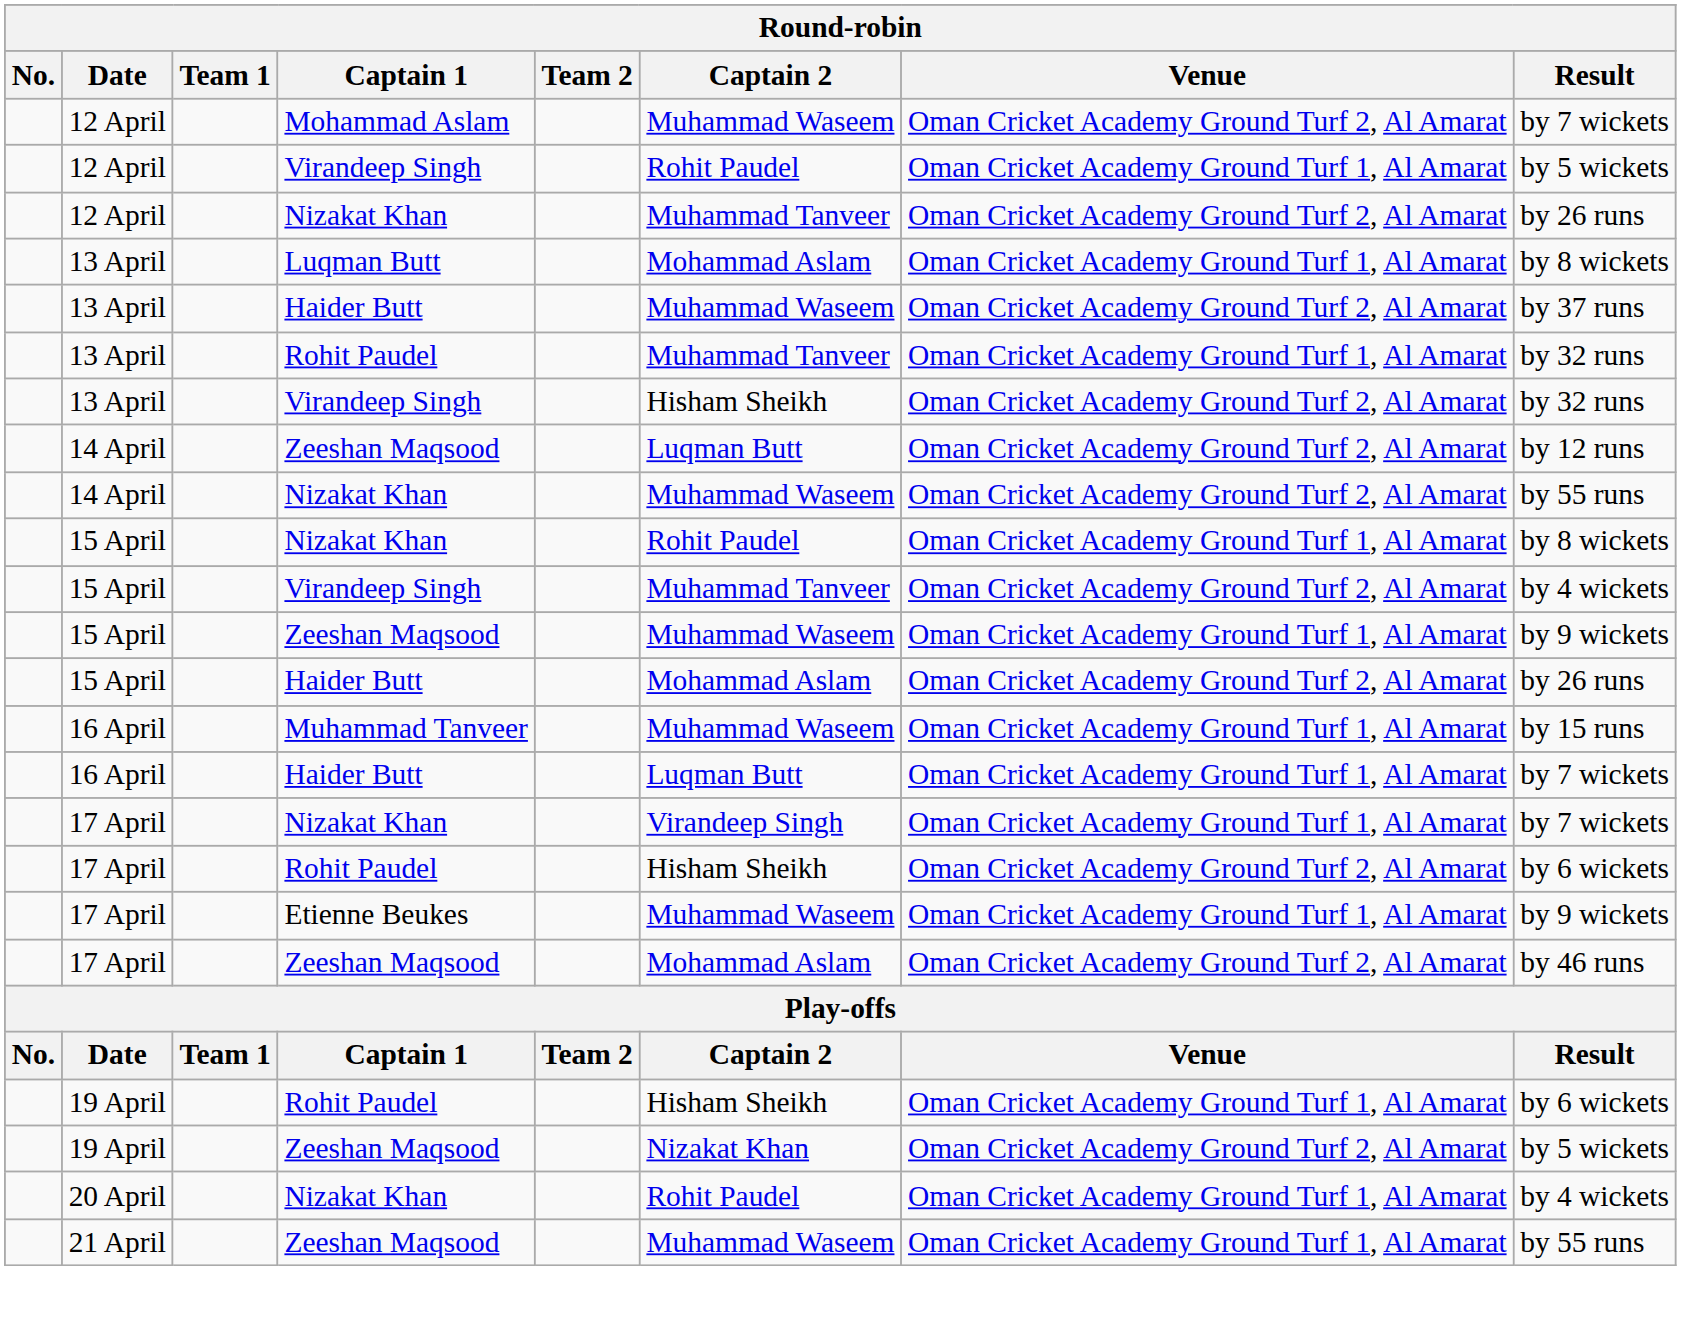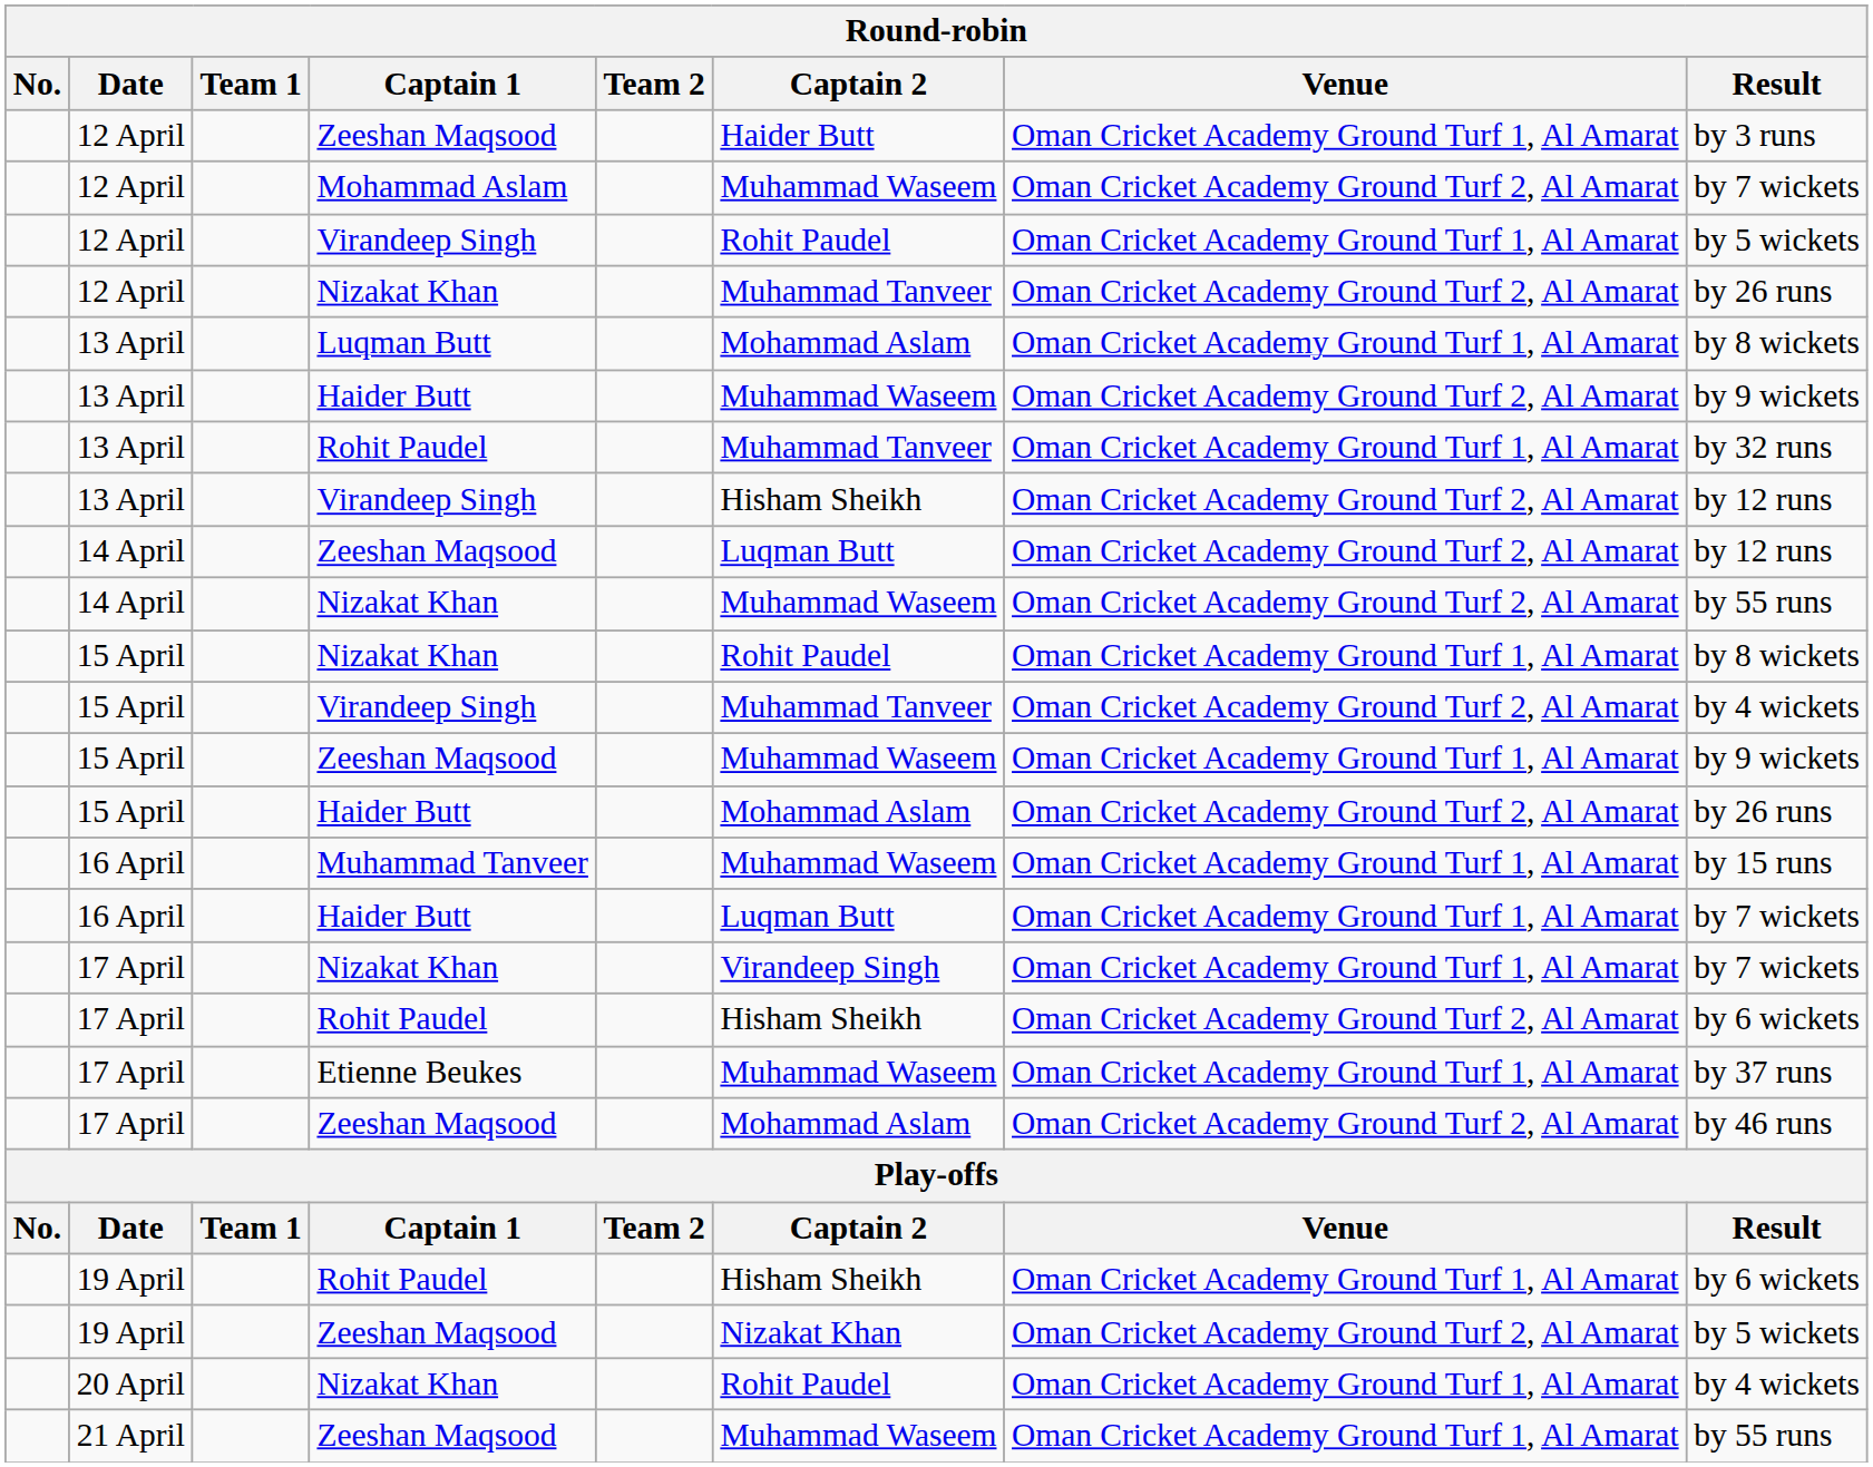+ row: 12 April | Zeeshan Maqsood | Haider Butt | Oman Cricket Academy Ground Turf 1, Al Amarat | by 3 runs
13 April / Haider Butt | Result: by 37 runs -> by 9 wickets
13 April / Virandeep Singh | Result: by 32 runs -> by 12 runs
17 April / Etienne Beukes | Result: by 9 wickets -> by 37 runs
